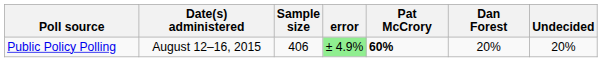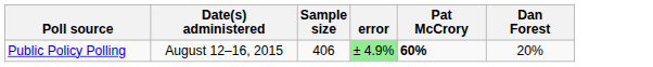- column: Undecided | 20%
